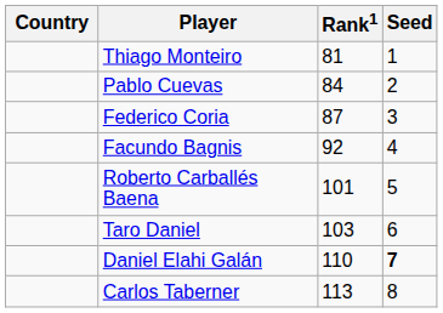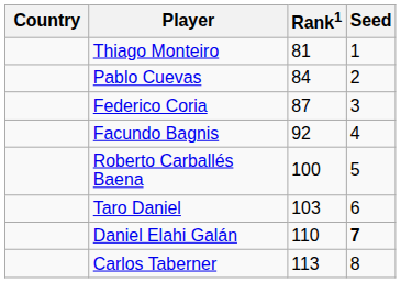Roberto Carballés Baena | Rank1: 101 -> 100
